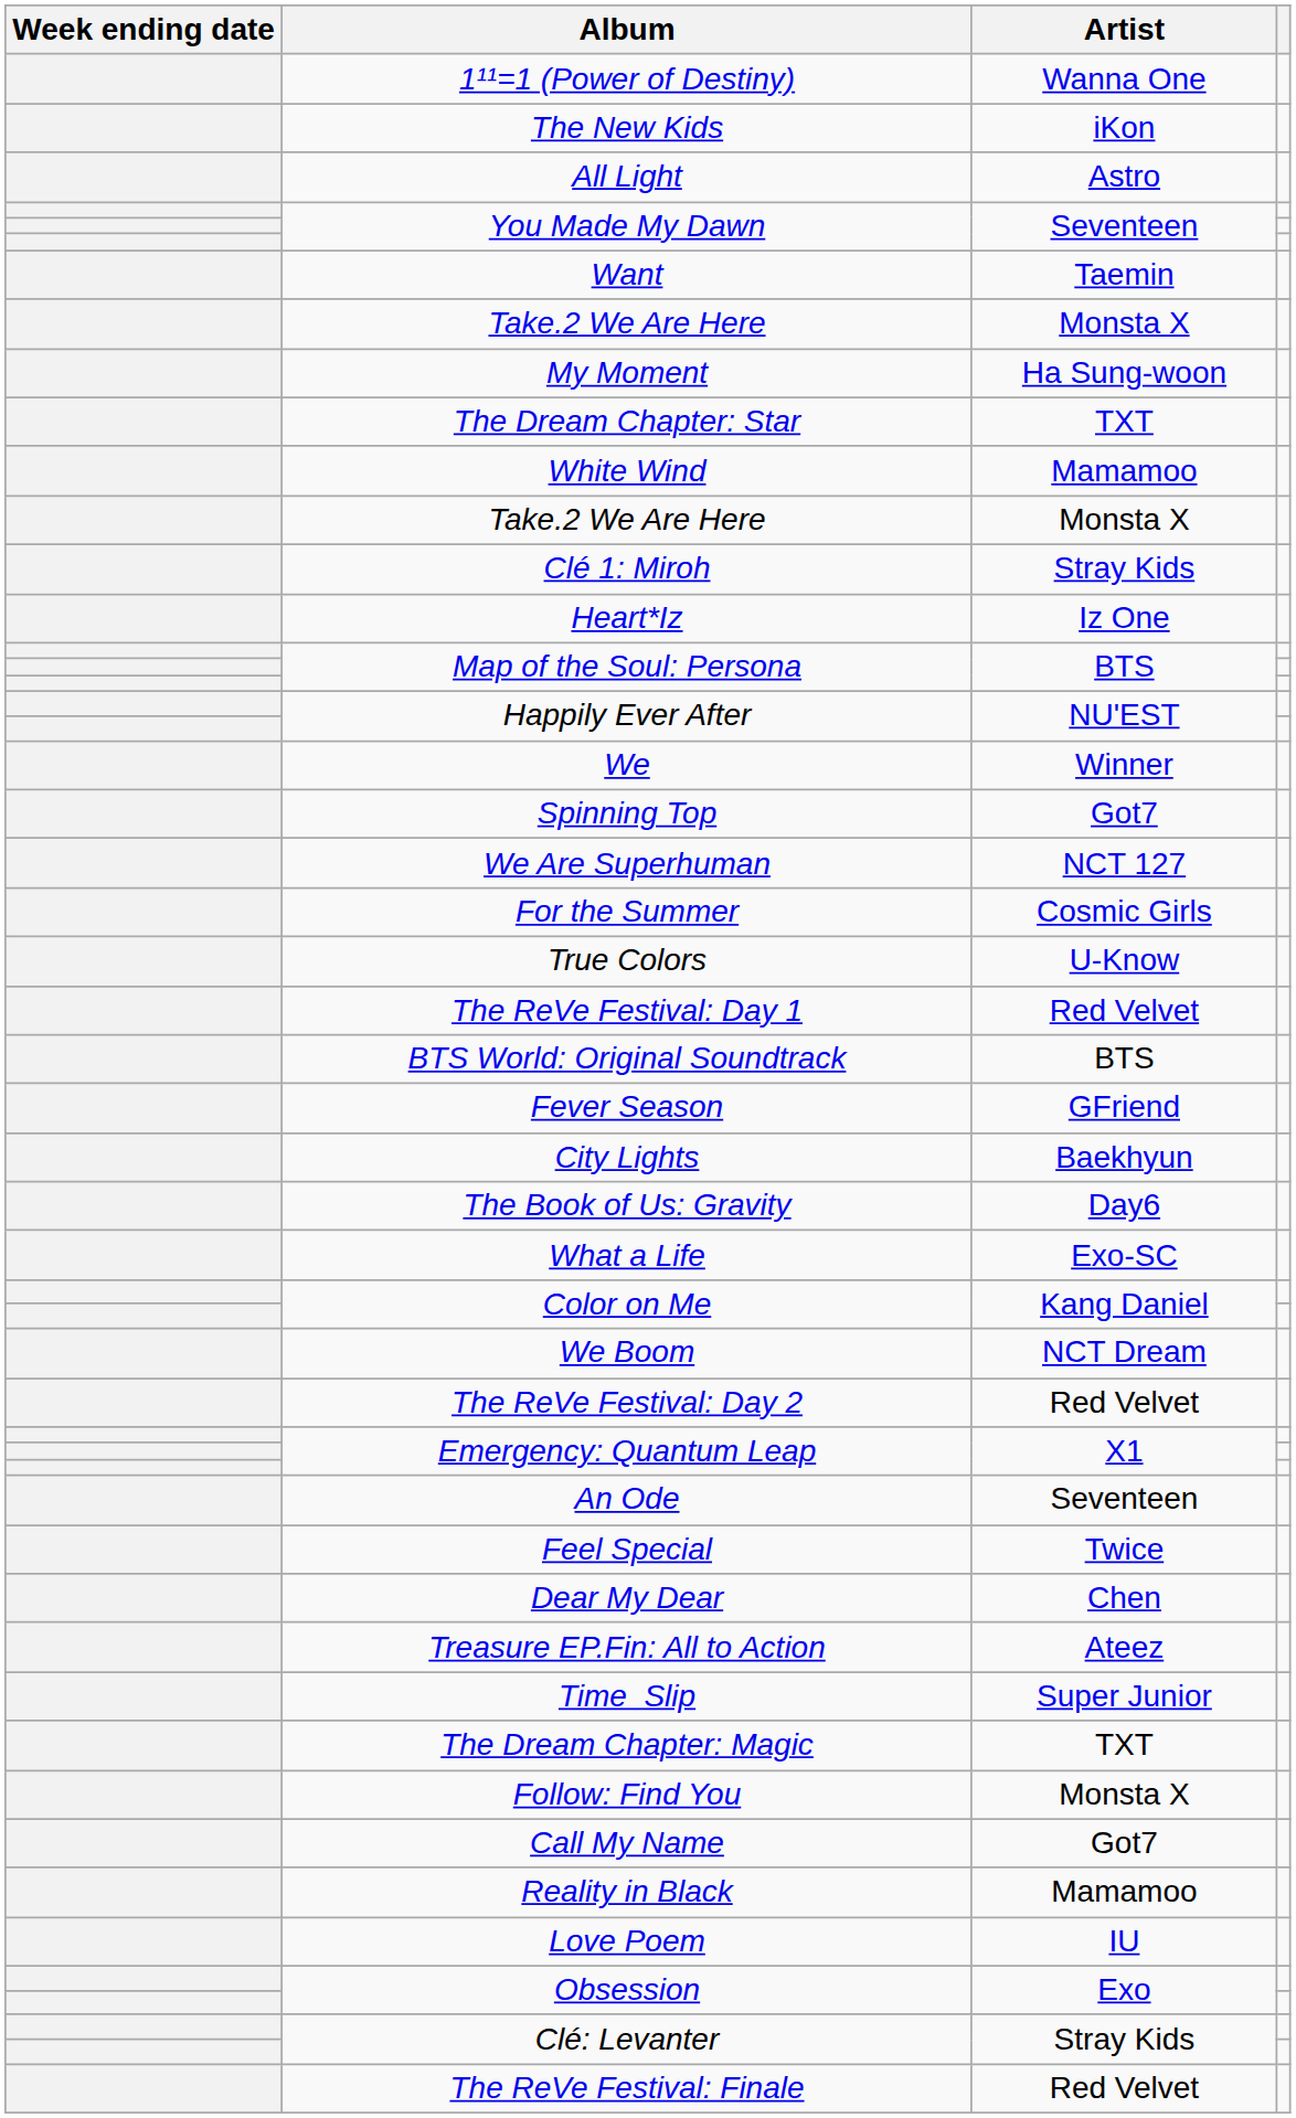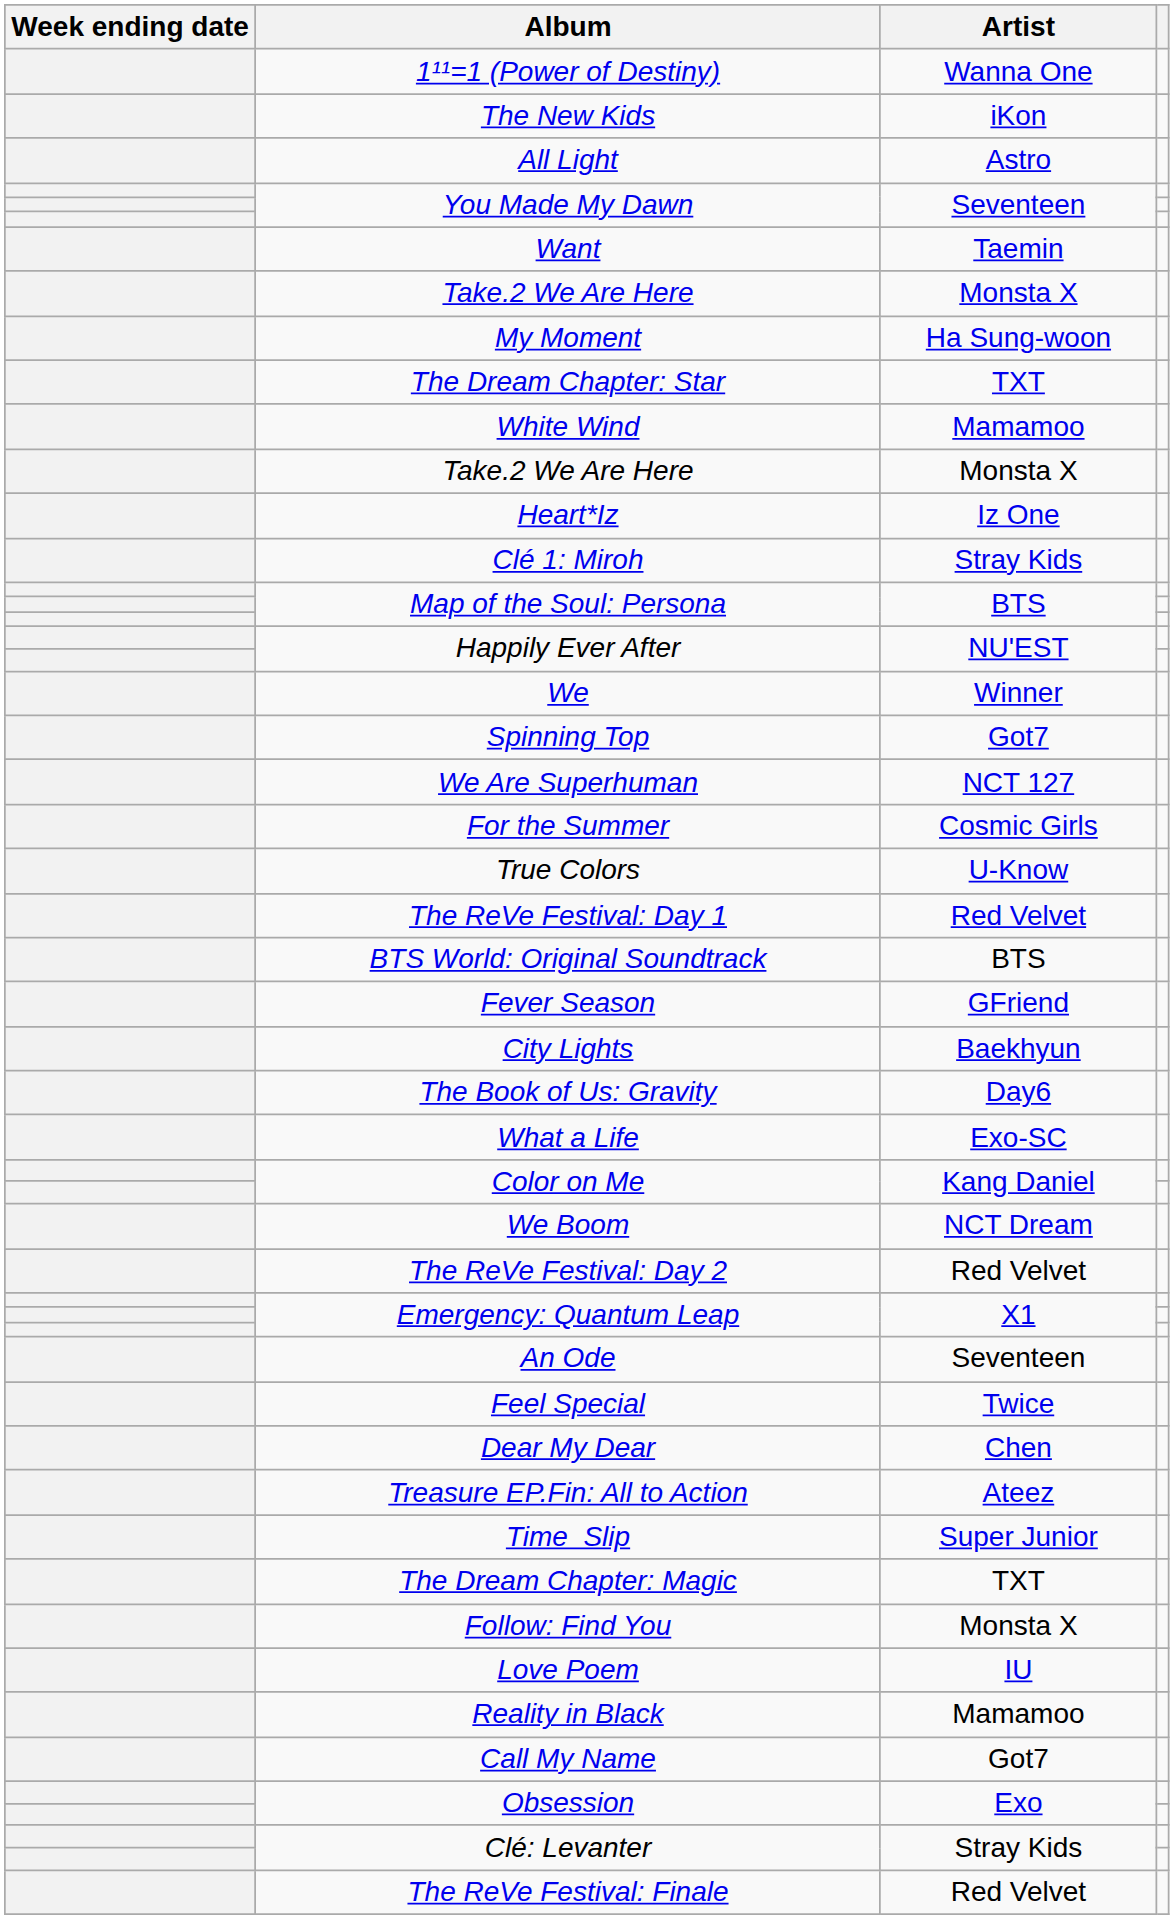rows swapped: Clé 1: Miroh <-> Heart*Iz
rows swapped: Call My Name <-> Love Poem
